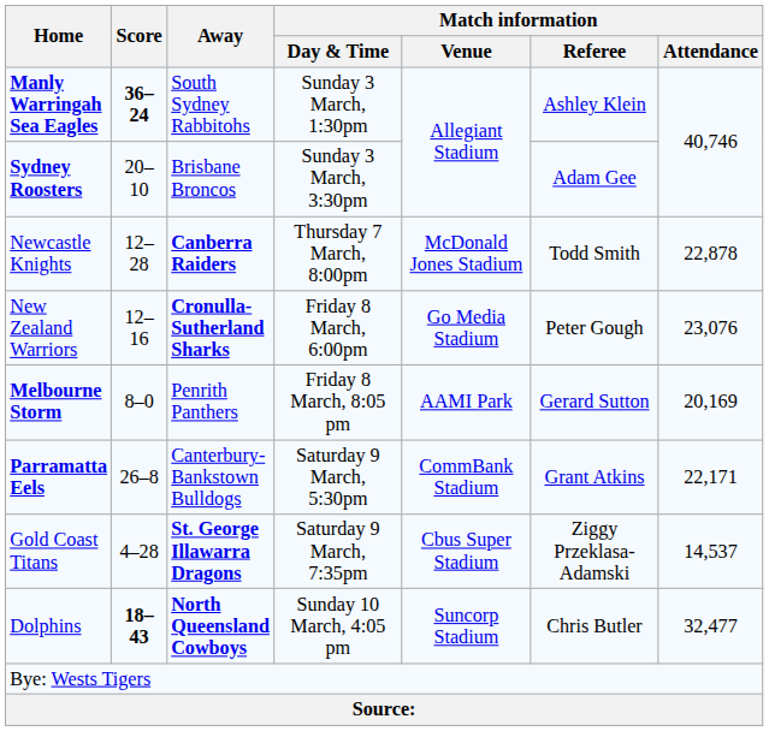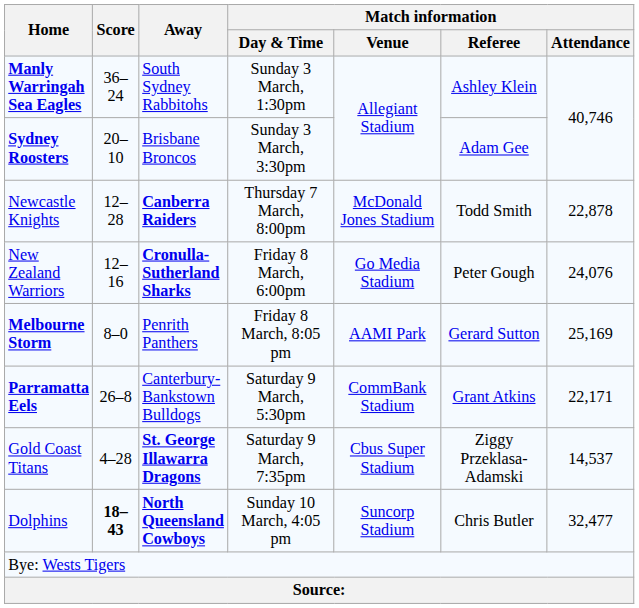Manly Warringah Sea Eagles | Score: bold -> normal
New Zealand Warriors | Match information / Attendance: 23,076 -> 24,076
Melbourne Storm | Match information / Attendance: 20,169 -> 25,169
